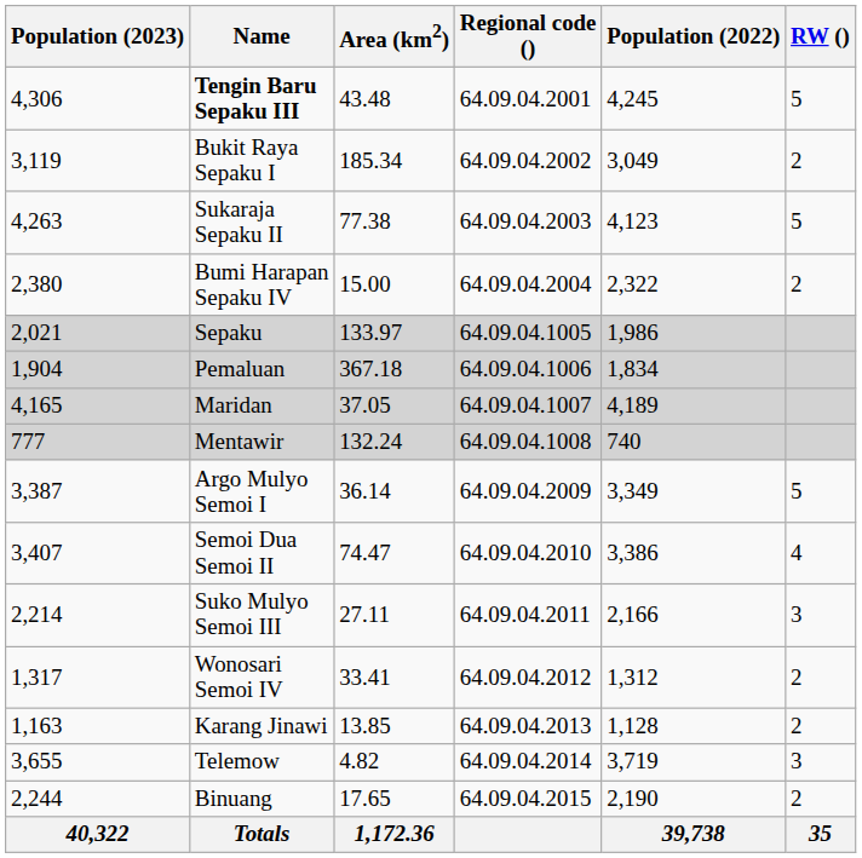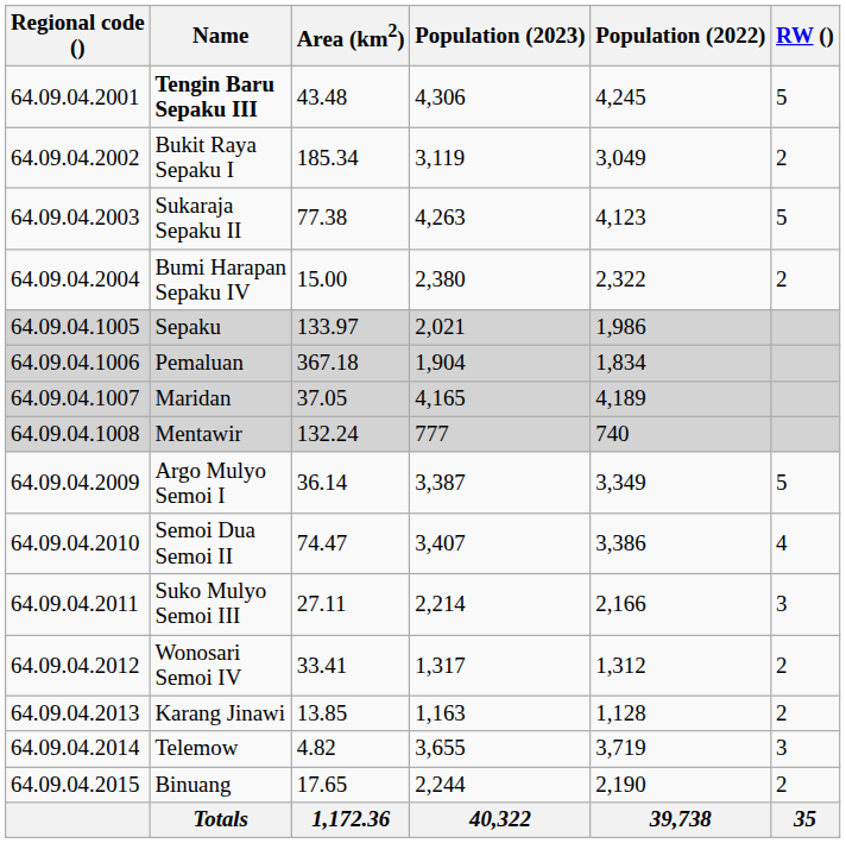columns swapped: Regional code () <-> Population (2023)
